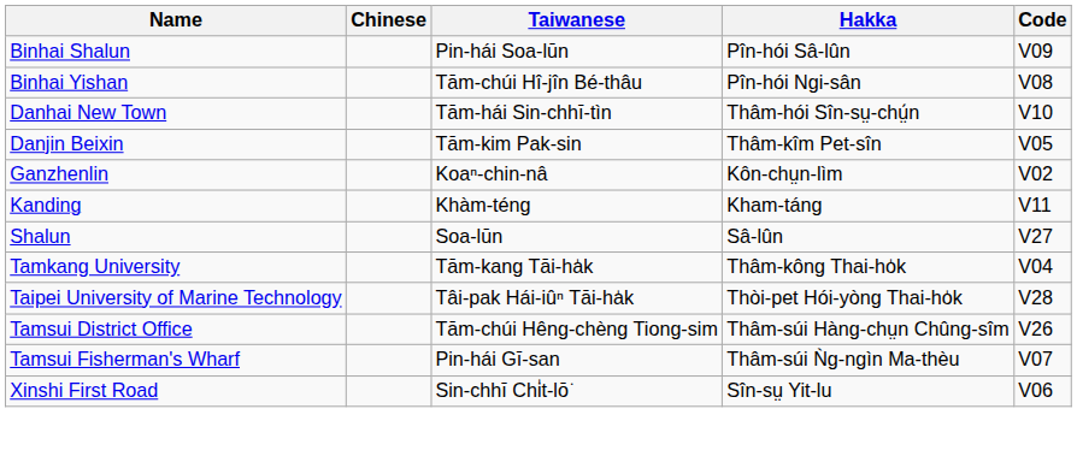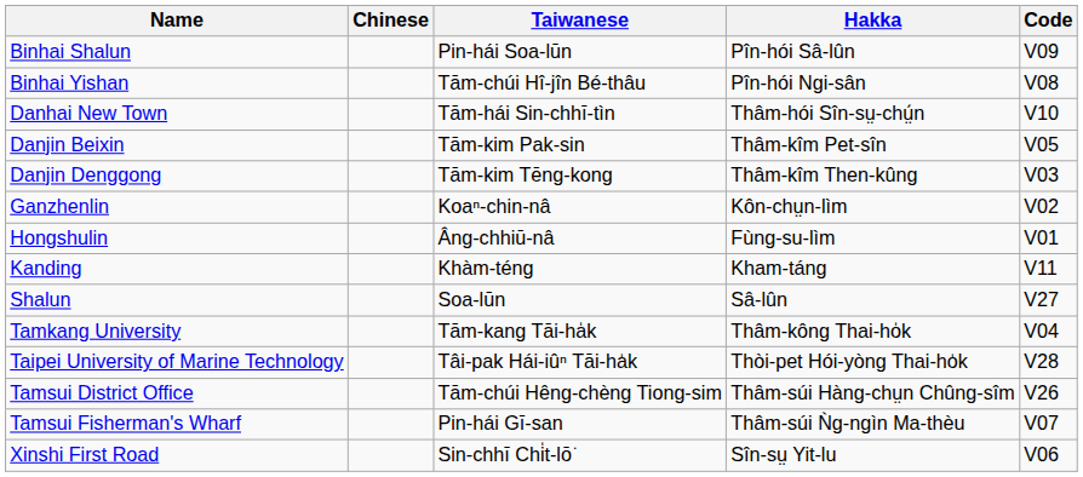+ row: Danjin Denggong | Tām-kim Tēng-kong | Thâm-kîm Then-kûng | V03
+ row: Hongshulin | Âng-chhiū-nâ | Fùng-su-lìm | V01
